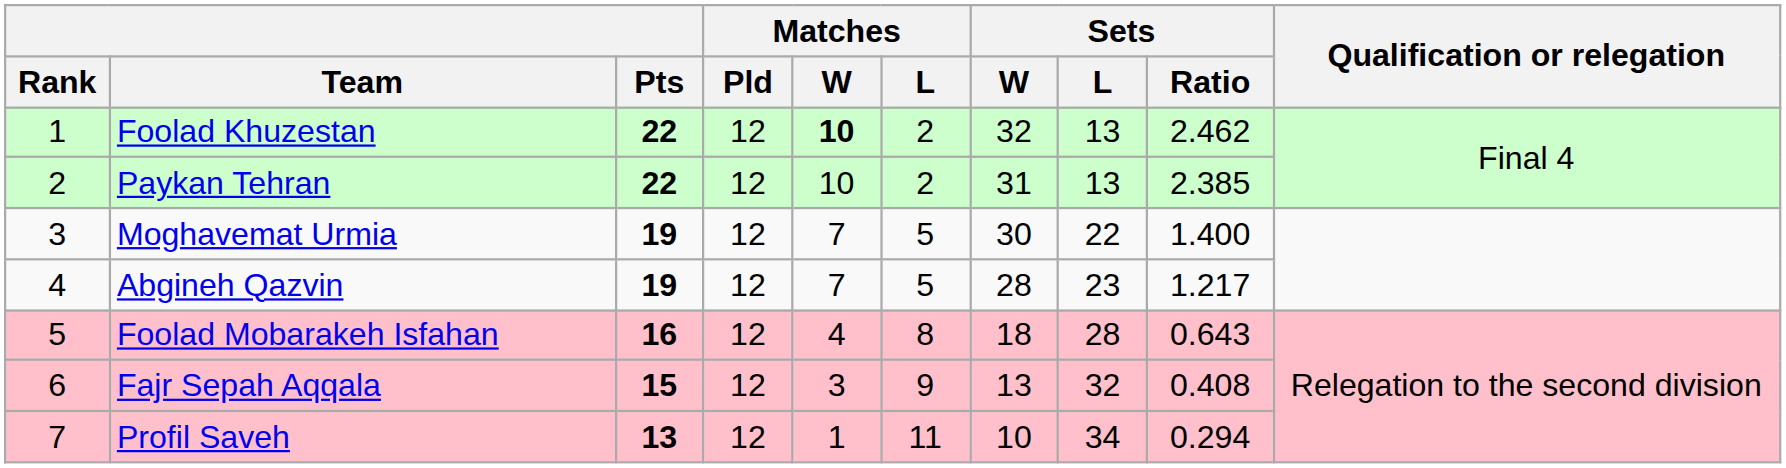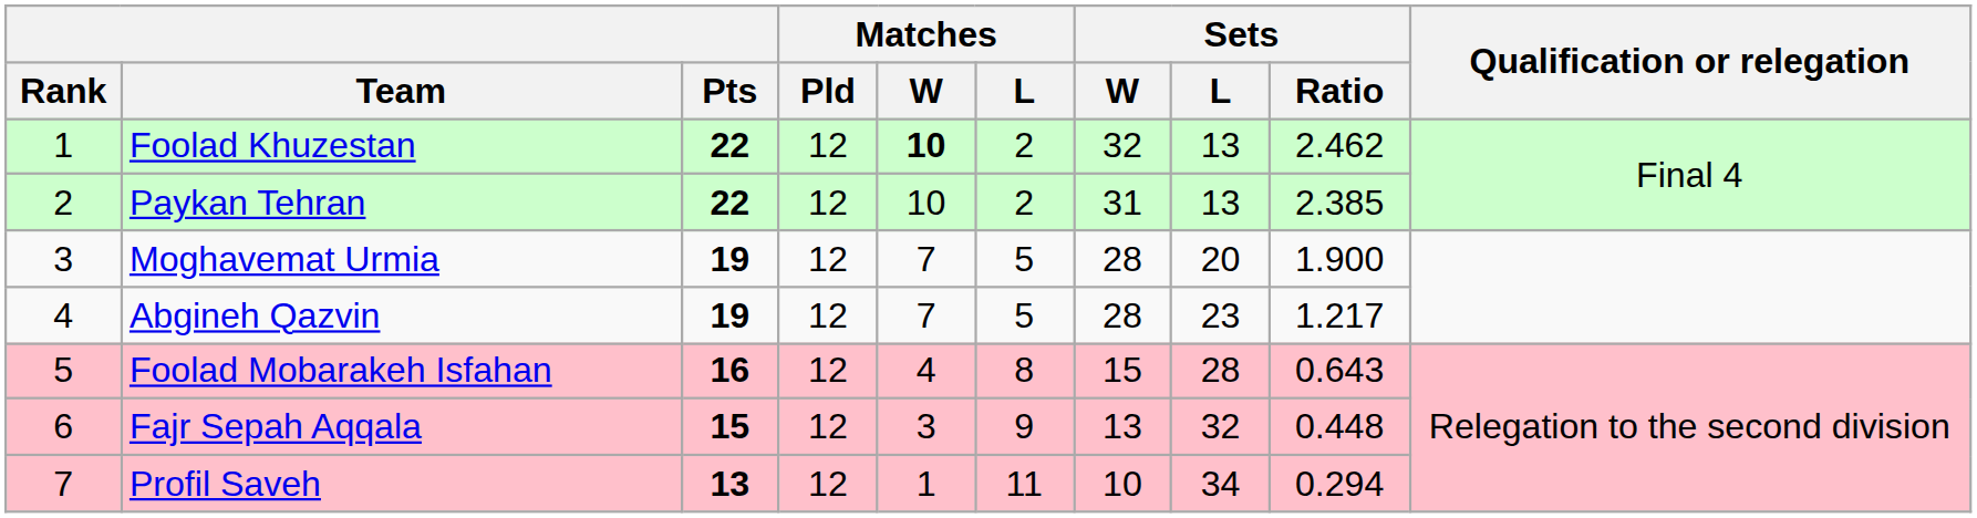Moghavemat Urmia | Sets / W: 30 -> 28
Moghavemat Urmia | Sets / L: 22 -> 20
Moghavemat Urmia | Sets / Ratio: 1.400 -> 1.900
Foolad Mobarakeh Isfahan | Sets / W: 18 -> 15
Fajr Sepah Aqqala | Sets / Ratio: 0.408 -> 0.448
